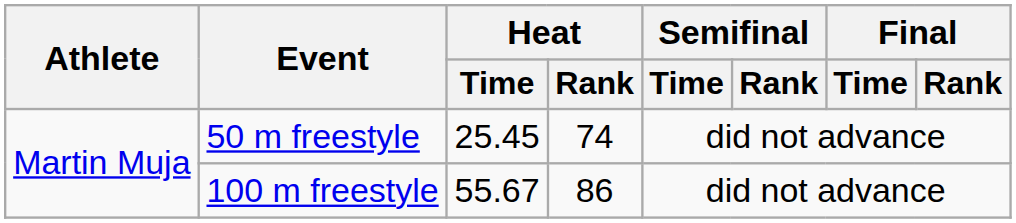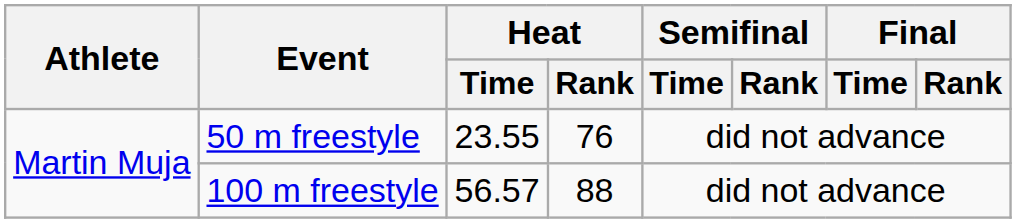50 m freestyle | Heat / Time: 25.45 -> 23.55
50 m freestyle | Heat / Rank: 74 -> 76
100 m freestyle | Heat / Time: 55.67 -> 56.57
100 m freestyle | Heat / Rank: 86 -> 88
